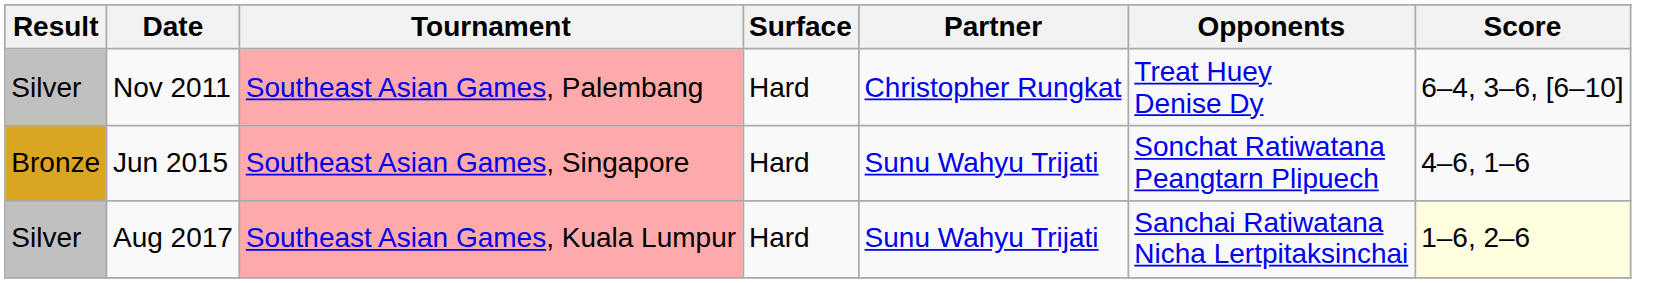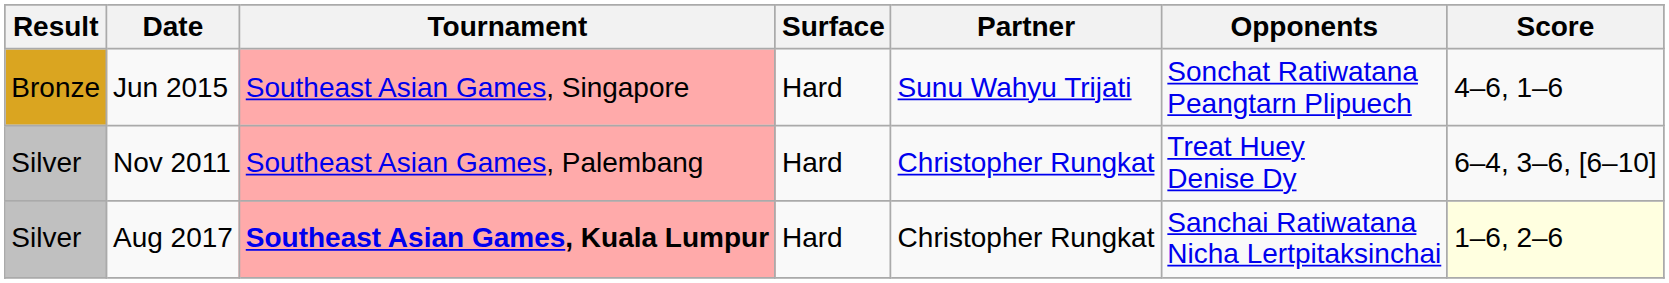rows swapped: Nov 2011 <-> Jun 2015
Aug 2017 | Tournament: normal -> bold
Aug 2017 | Partner: Sunu Wahyu Trijati -> Christopher Rungkat
